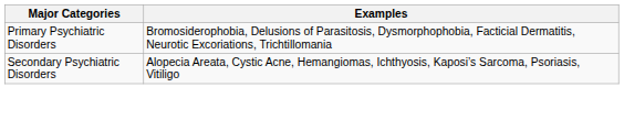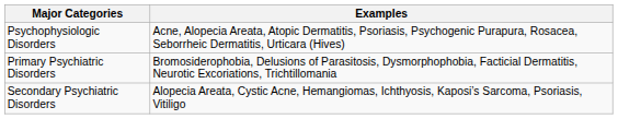+ row: Psychophysiologic Disorders | Acne, Alopecia Areata, Atopic Dermatitis, Psoriasis, Psychogenic Purapura, Rosacea, Seborrheic Dermatitis, Urticara (Hives)
